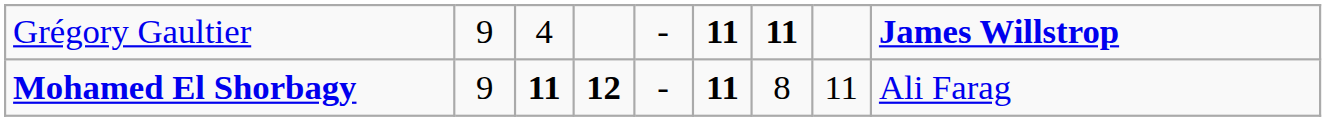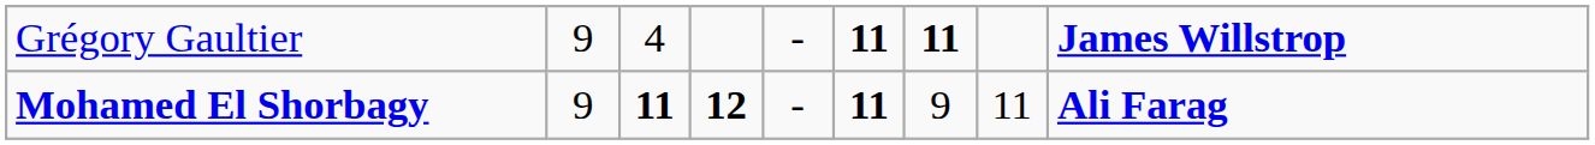Mohamed El Shorbagy | column 7: 8 -> 9
Mohamed El Shorbagy | column 9: normal -> bold
